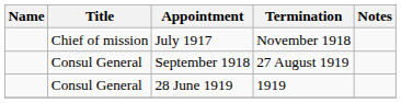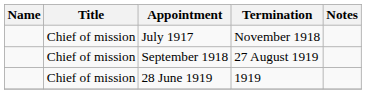September 1918 | Title: Consul General -> Chief of mission
28 June 1919 | Title: Consul General -> Chief of mission
